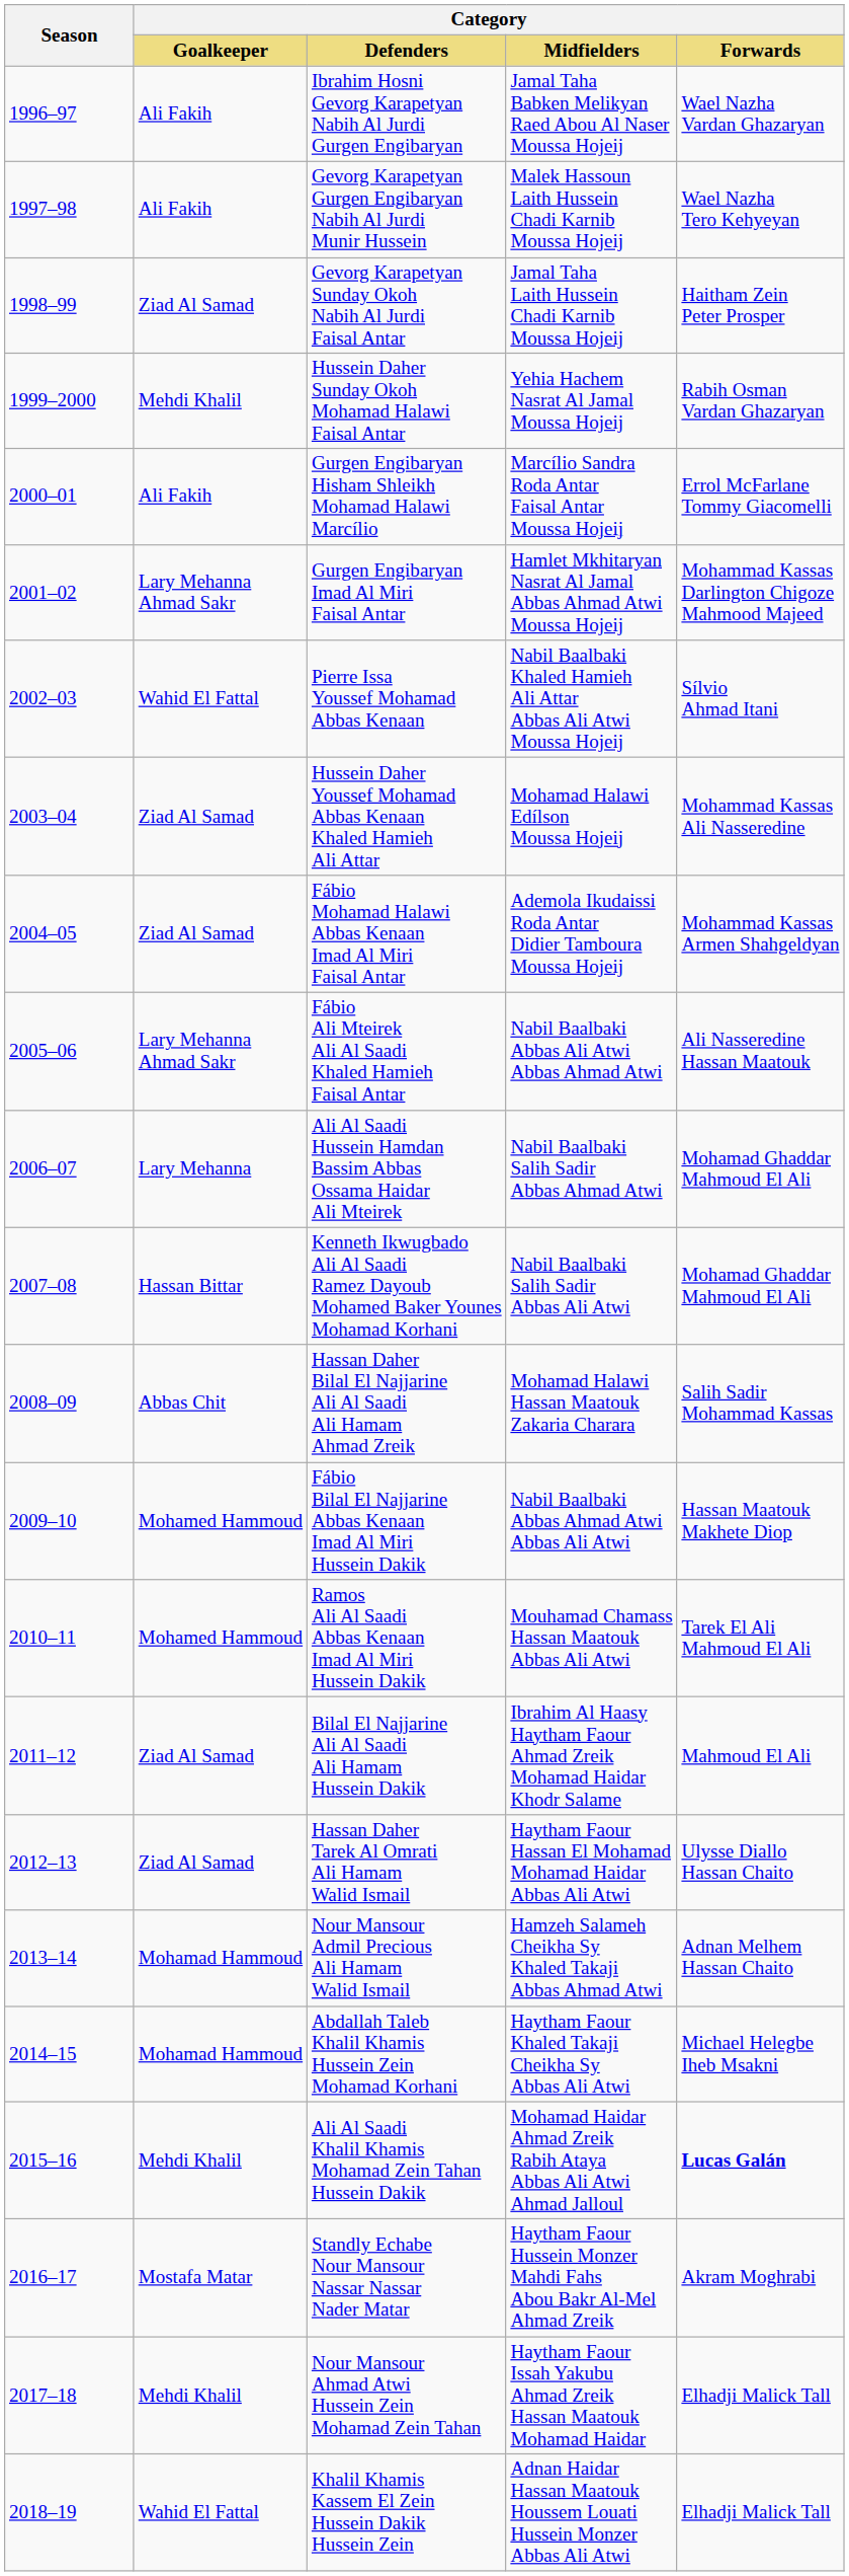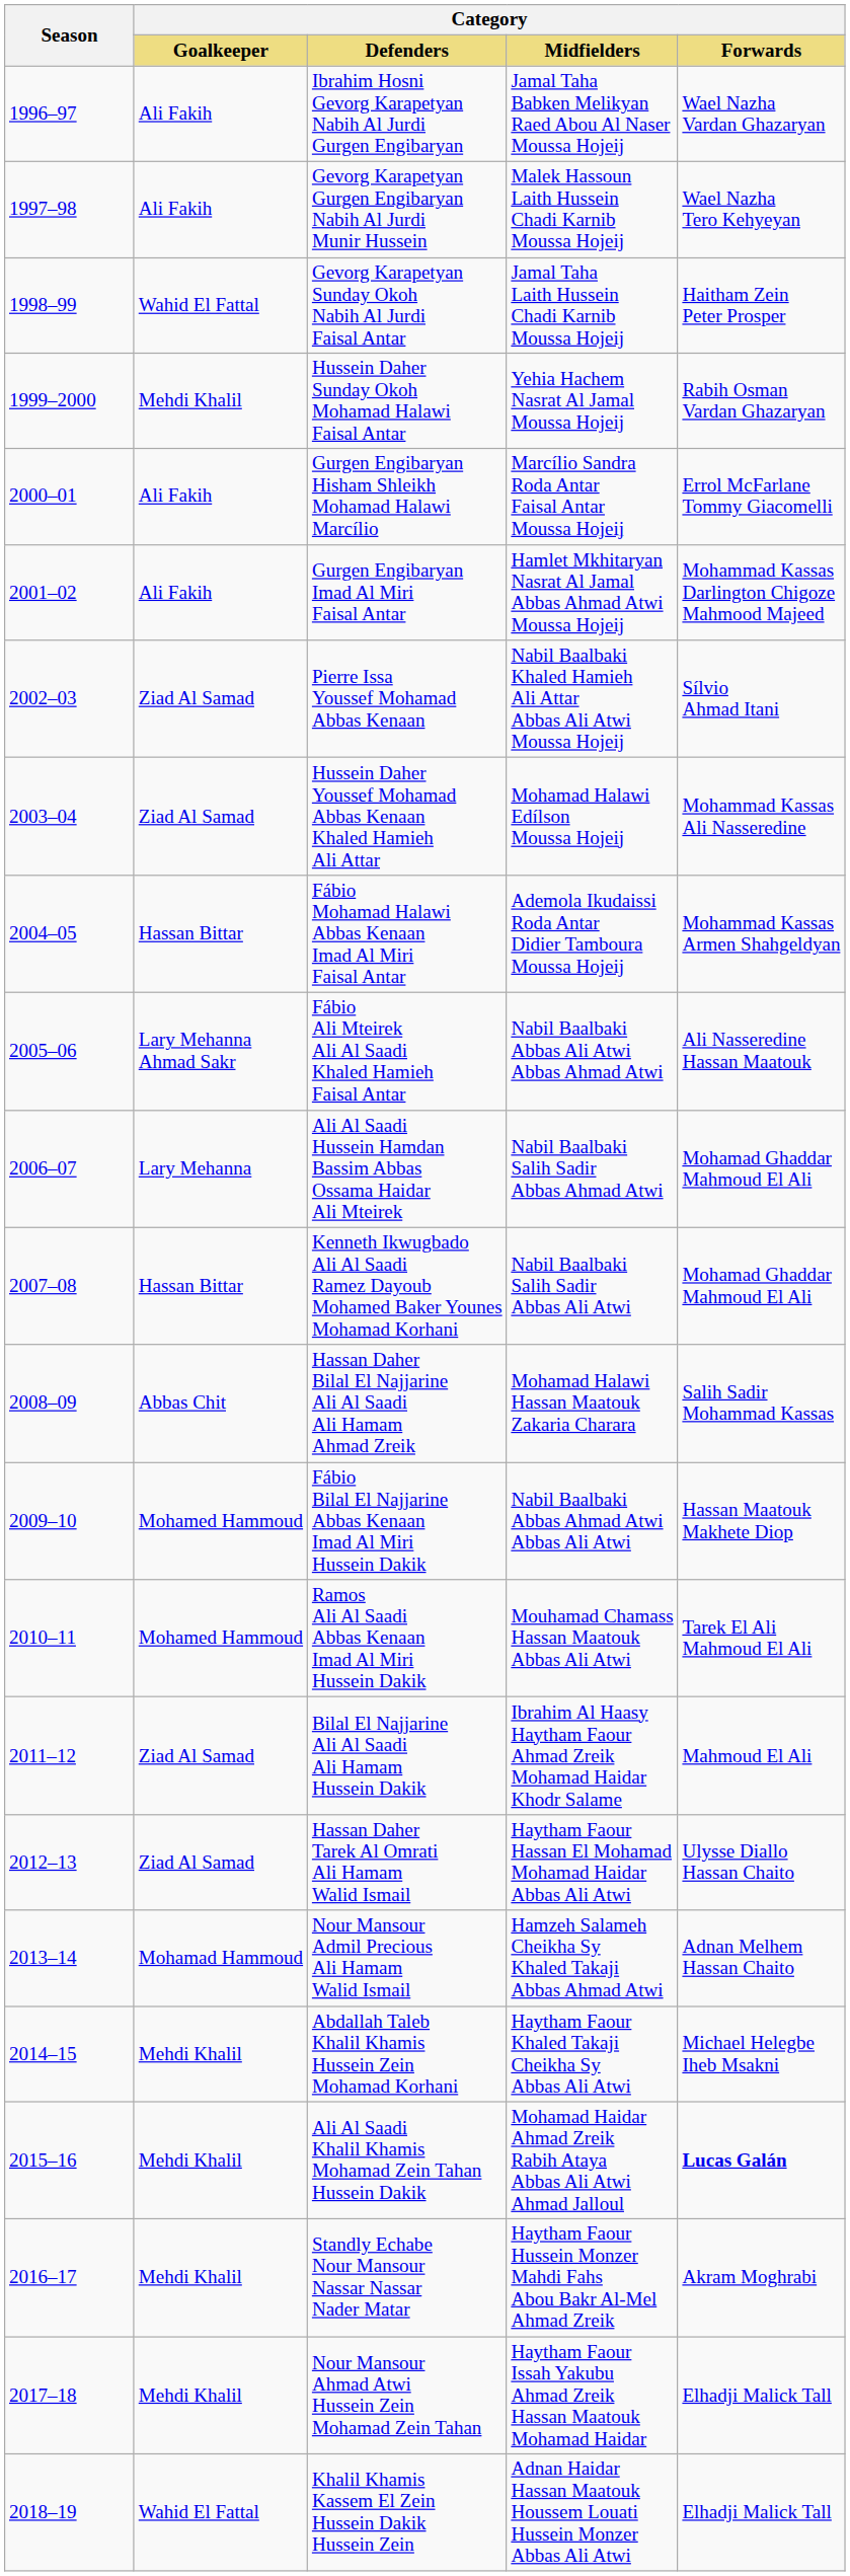Gevorg Karapetyan Sunday Okoh Nabih Al Jurdi Faisal Antar | Category / Goalkeeper: Ziad Al Samad -> Wahid El Fattal
Gurgen Engibaryan Imad Al Miri Faisal Antar | Category / Goalkeeper: Lary Mehanna Ahmad Sakr -> Ali Fakih
Pierre Issa Youssef Mohamad Abbas Kenaan | Category / Goalkeeper: Wahid El Fattal -> Ziad Al Samad
Fábio Mohamad Halawi Abbas Kenaan Imad Al Miri Faisal Antar | Category / Goalkeeper: Ziad Al Samad -> Hassan Bittar
Abdallah Taleb Khalil Khamis Hussein Zein Mohamad Korhani | Category / Goalkeeper: Mohamad Hammoud -> Mehdi Khalil
Standly Echabe Nour Mansour Nassar Nassar Nader Matar | Category / Goalkeeper: Mostafa Matar -> Mehdi Khalil
